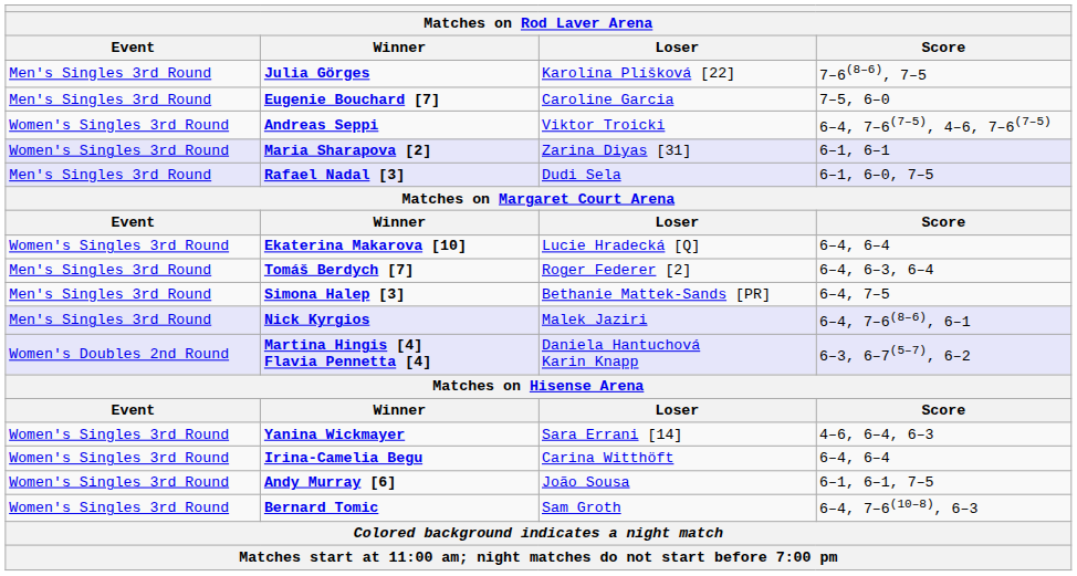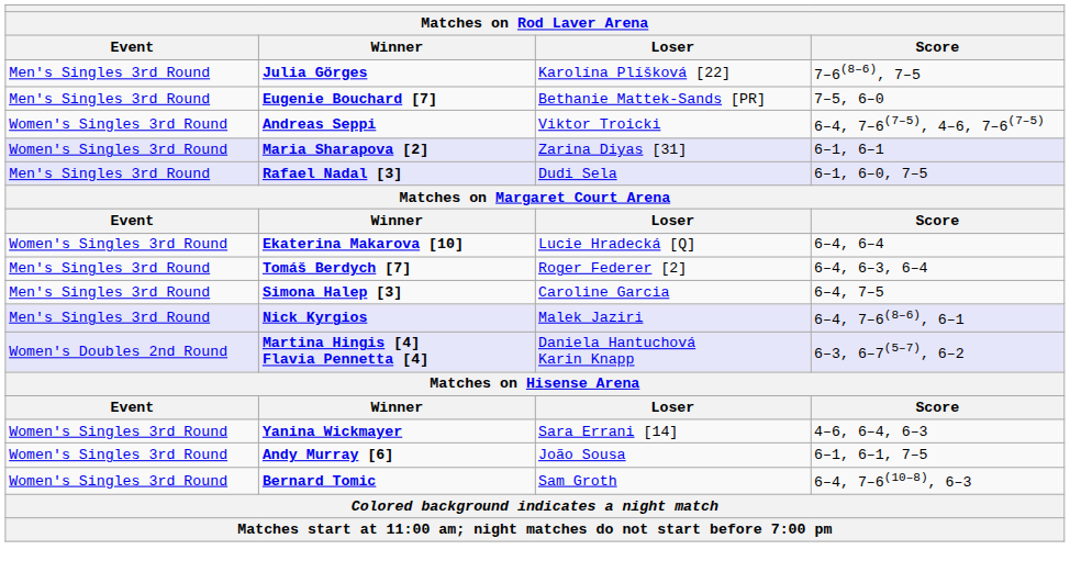Eugenie Bouchard [7] | Loser: Caroline Garcia -> Bethanie Mattek-Sands [PR]
Simona Halep [3] | Loser: Bethanie Mattek-Sands [PR] -> Caroline Garcia
- row: Women's Singles 3rd Round | Irina-Camelia Begu | Carina Witthöft | 6–4, 6–4
